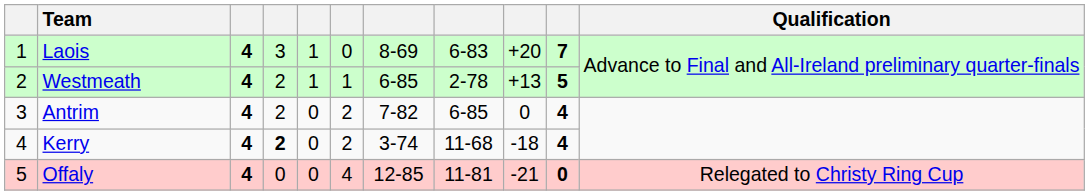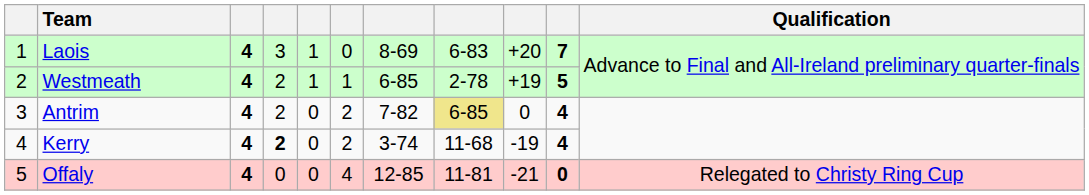Westmeath | column 9: +13 -> +19
Antrim | column 8: no background -> khaki background
Kerry | column 9: -18 -> -19
